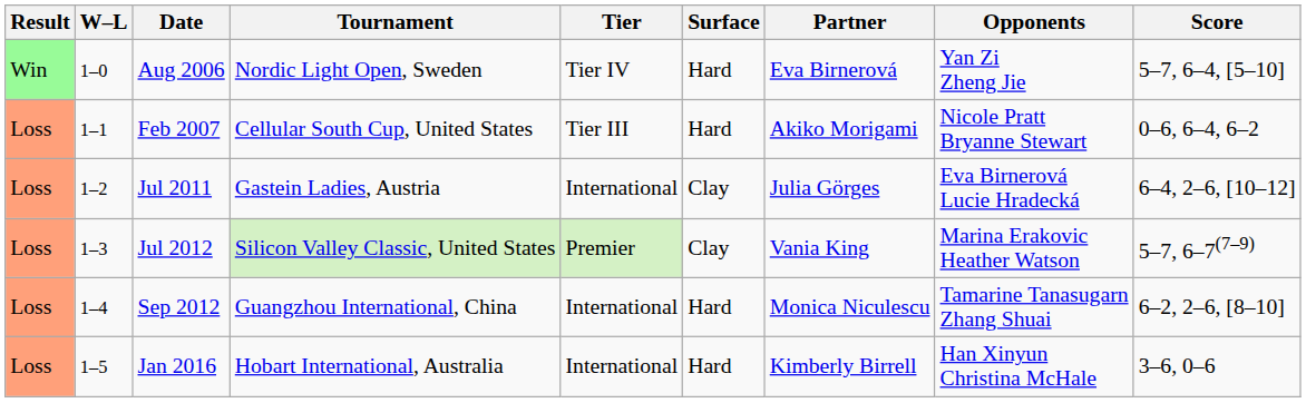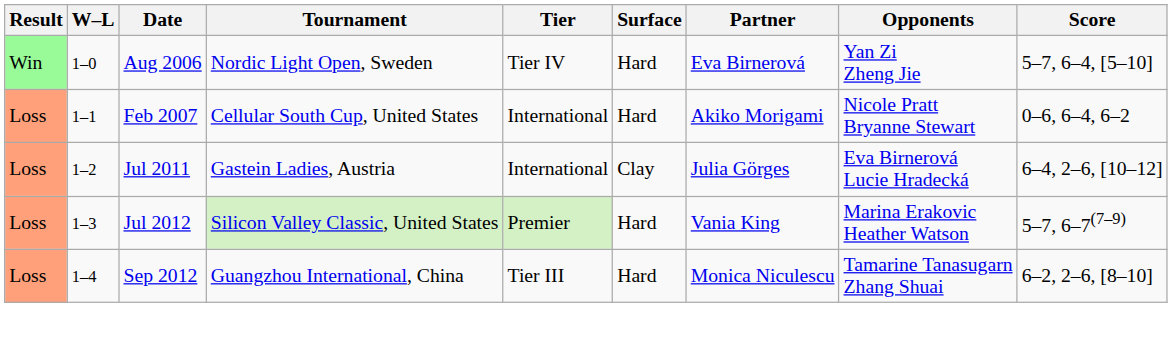Feb 2007 | Tier: Tier III -> International
Jul 2012 | Surface: Clay -> Hard
Sep 2012 | Tier: International -> Tier III
- row: Loss | 1–5 | Jan 2016 | Hobart International, Australia | International | Hard | Kimberly Birrell | Han Xinyun Christina McHale | 3–6, 0–6
